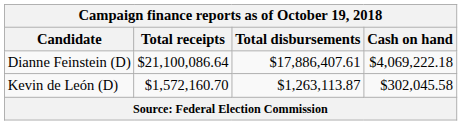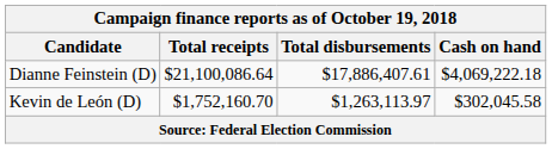Kevin de León (D) | Total receipts: $1,572,160.70 -> $1,752,160.70
Kevin de León (D) | Total disbursements: $1,263,113.87 -> $1,263,113.97
